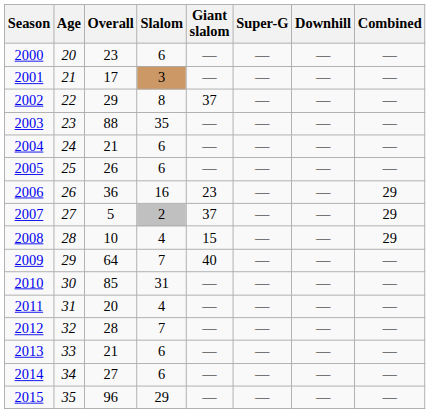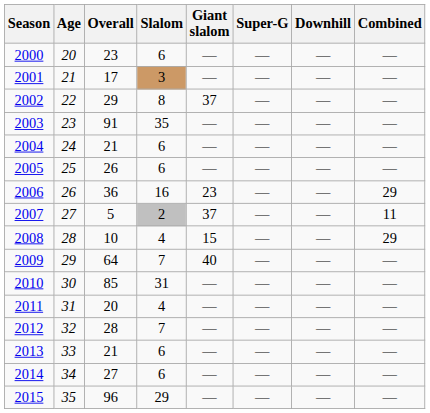2003 | Overall: 88 -> 91
2007 | Combined: 29 -> 11
